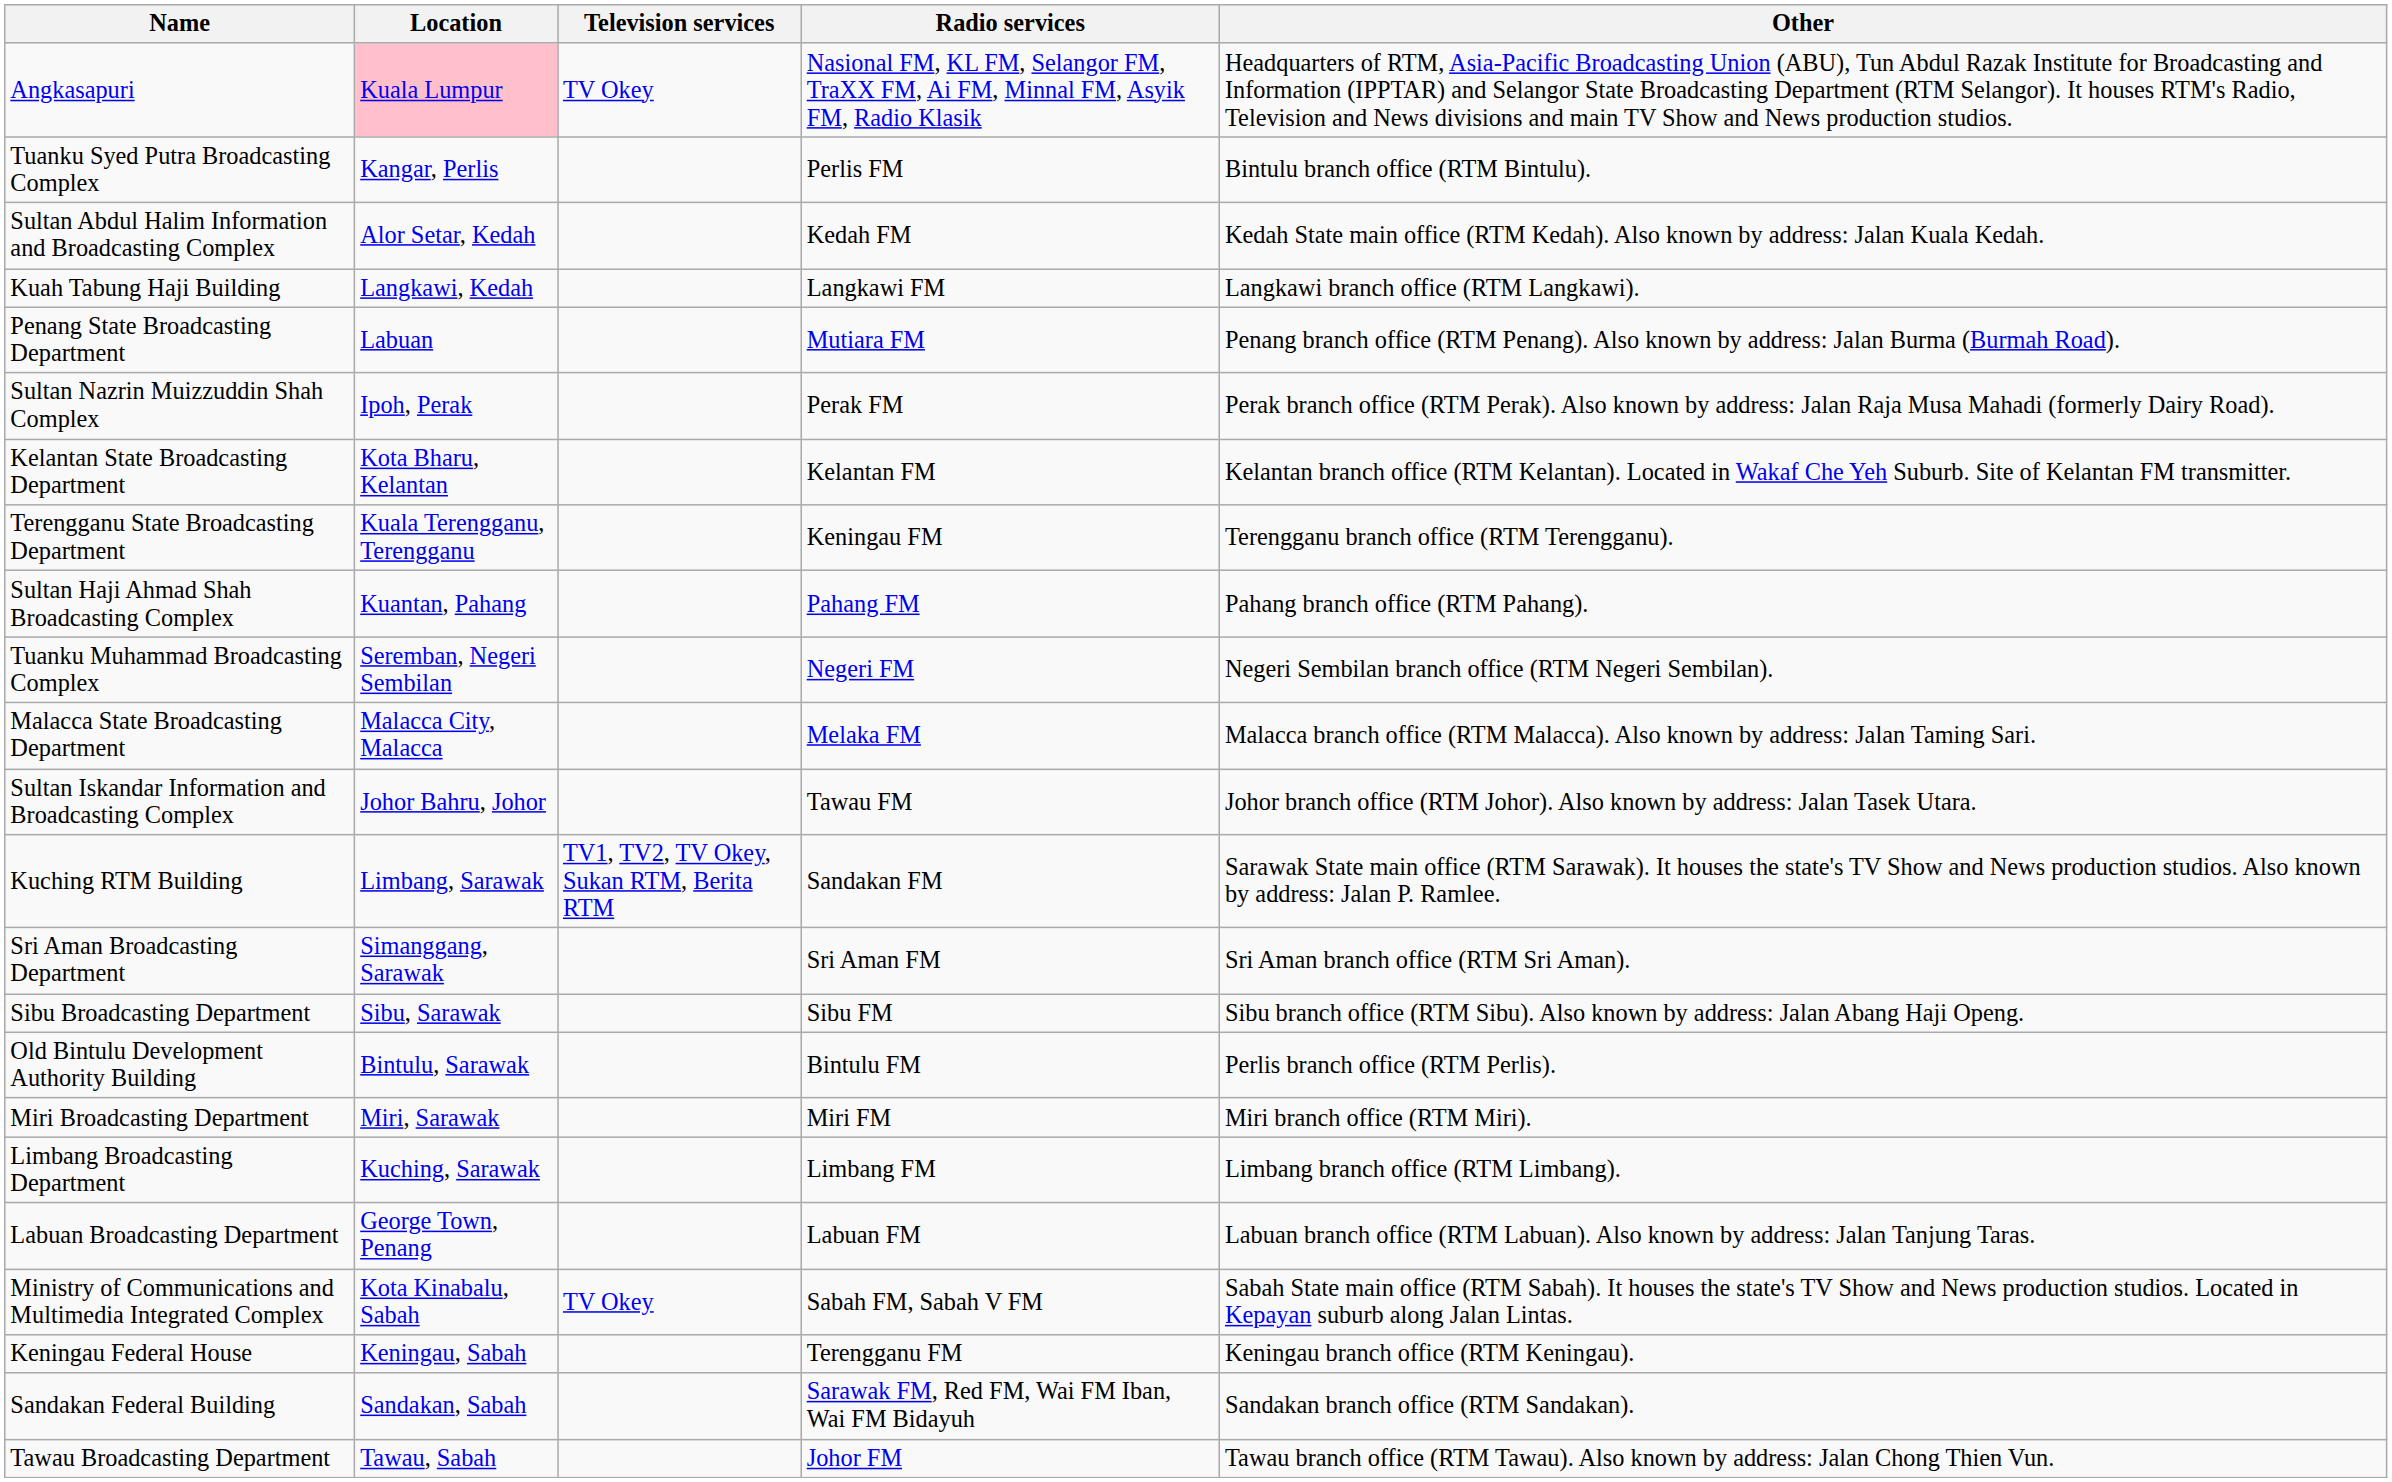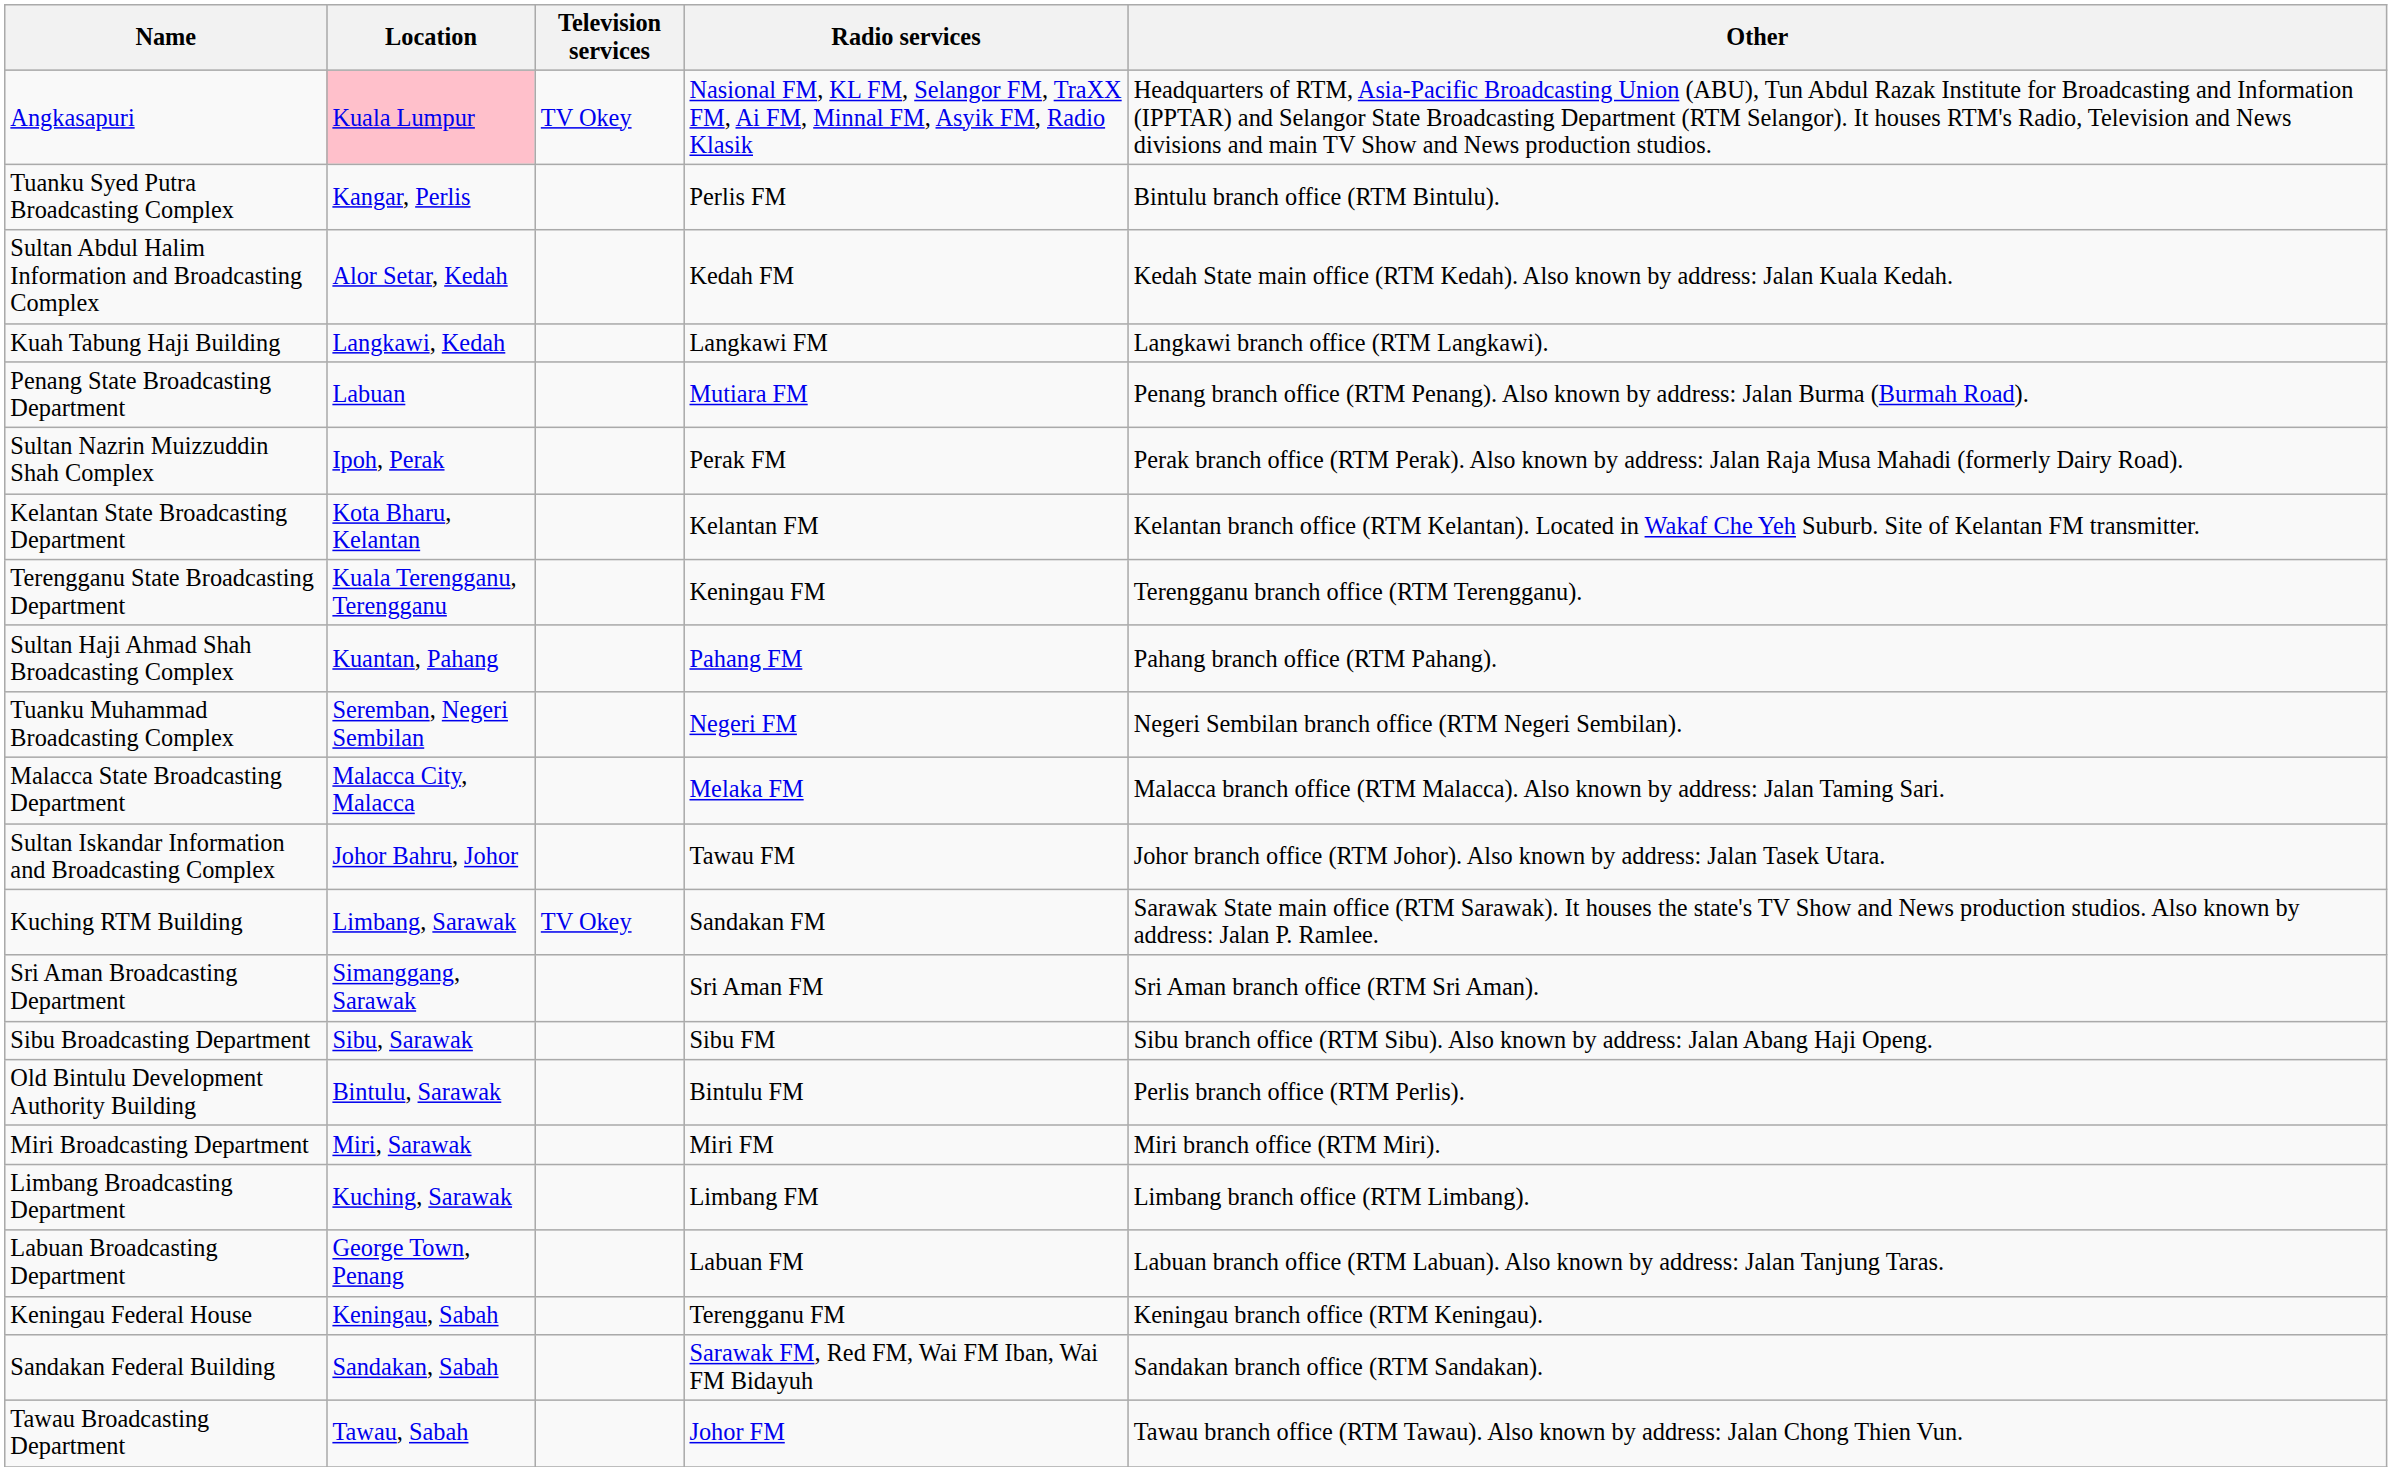Kuching RTM Building | Television services: TV1, TV2, TV Okey, Sukan RTM, Berita RTM -> TV Okey
- row: Ministry of Communications and Multimedia Integrated Complex | Kota Kinabalu, Sabah | TV Okey | Sabah FM, Sabah V FM | Sabah State main office (RTM Sabah). It houses the state's TV Show and News production studios. Located in Kepayan suburb along Jalan Lintas.
